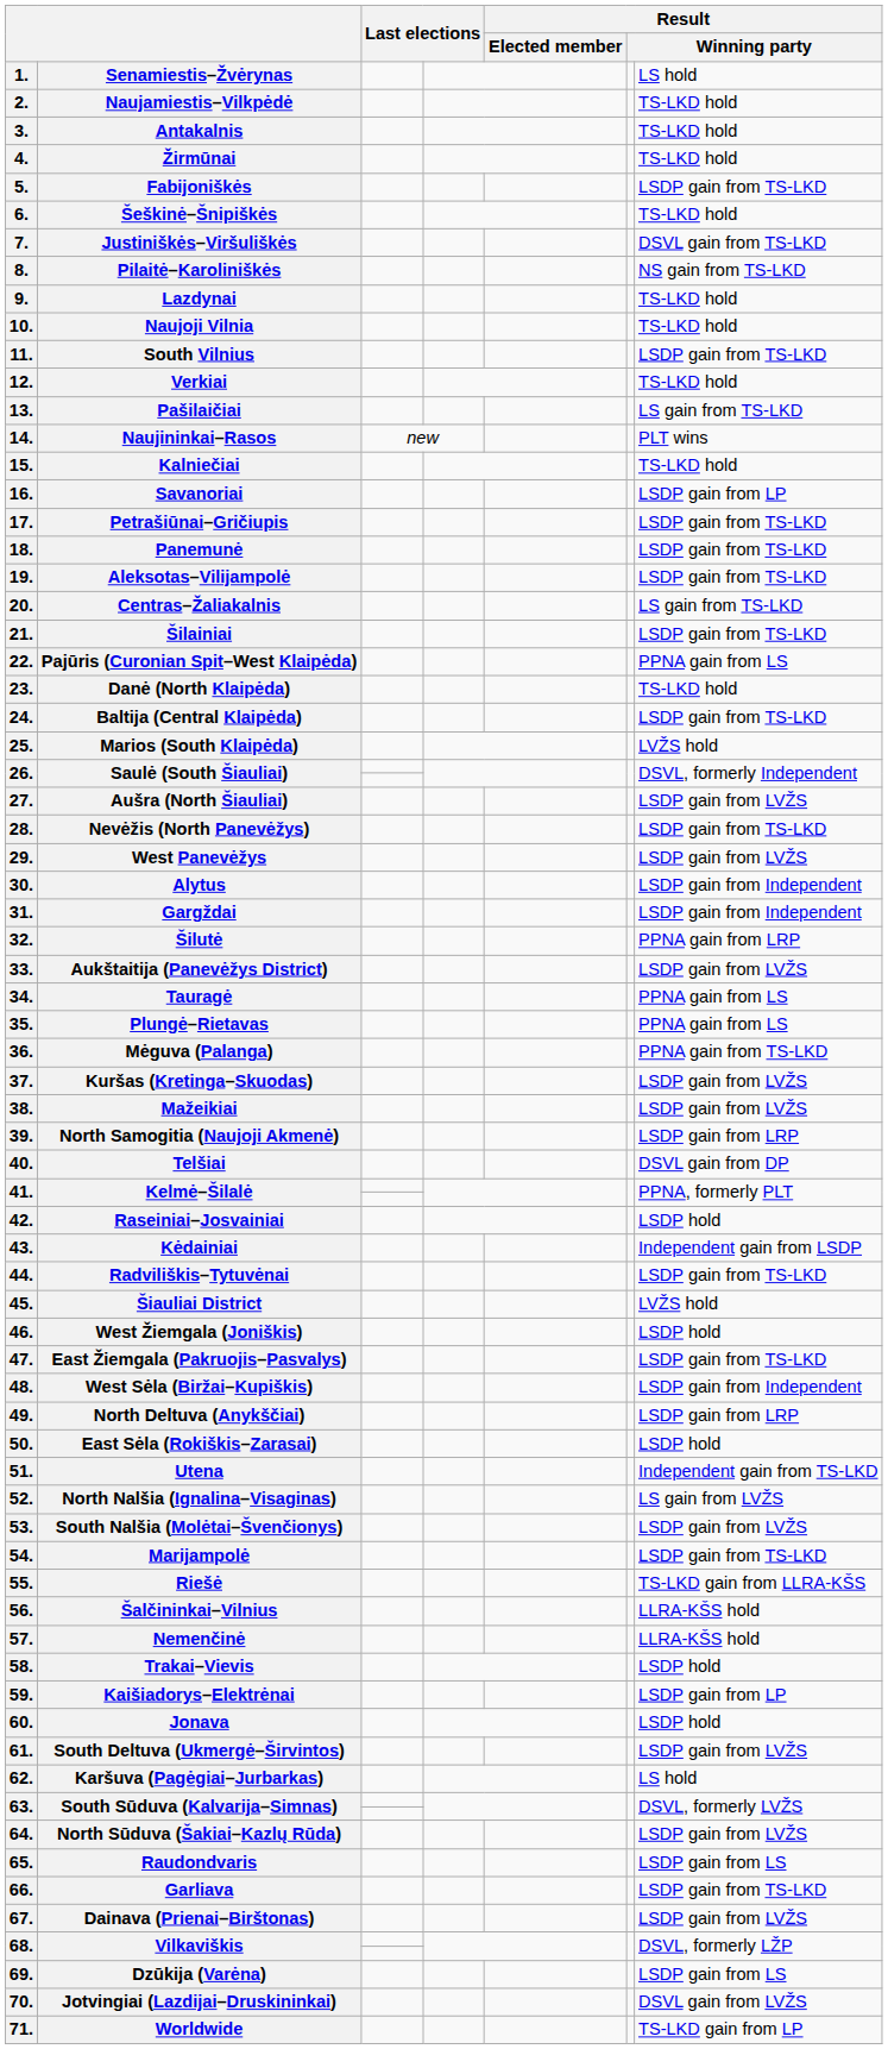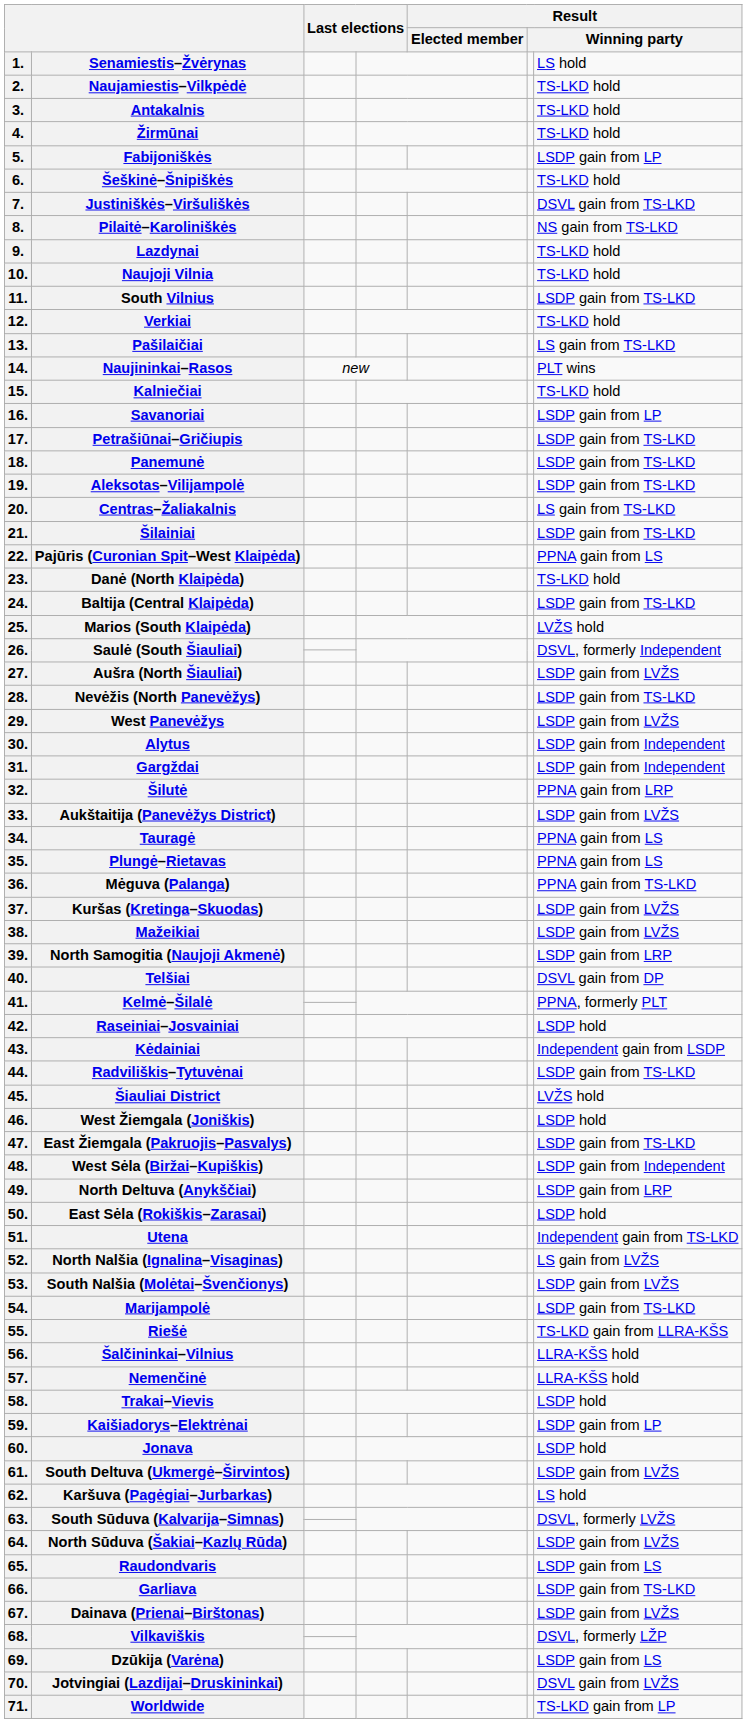Fabijoniškės | column 7: LSDP gain from TS-LKD -> LSDP gain from LP
